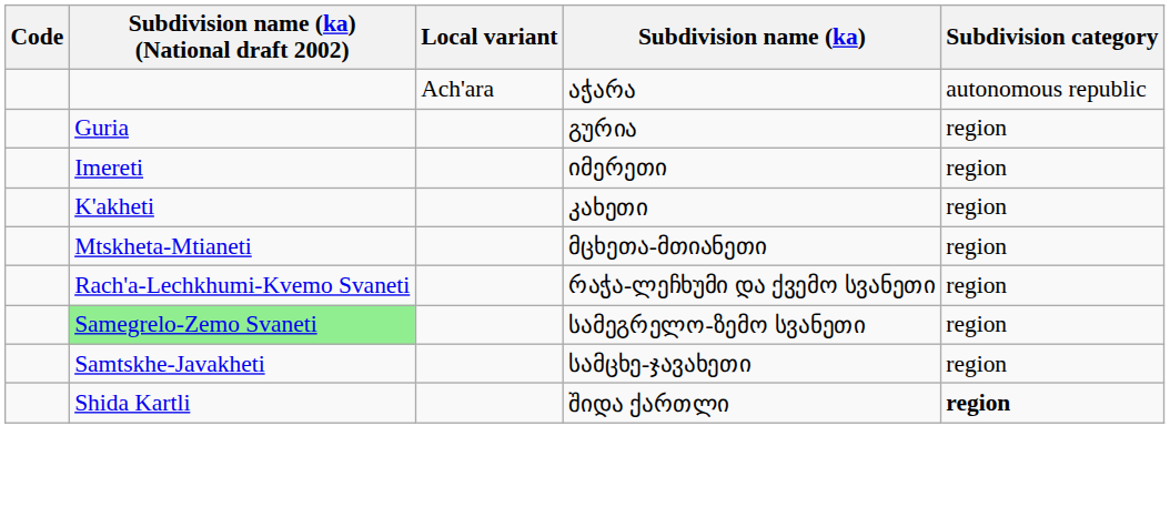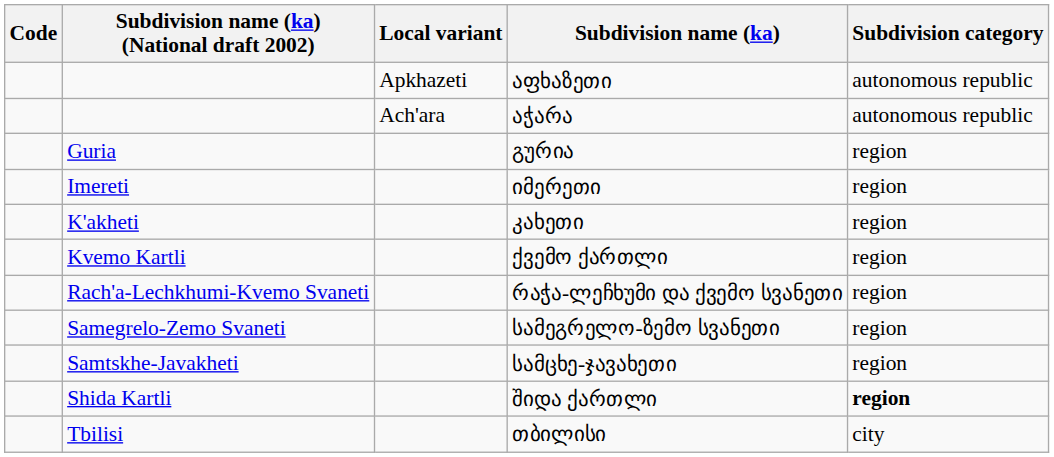+ row: Apkhazeti | აფხაზეთი | autonomous republic
+ row: Kvemo Kartli | ქვემო ქართლი | region
- row: Mtskheta-Mtianeti | მცხეთა-მთიანეთი | region
სამეგრელო-ზემო სვანეთი | Subdivision name (ka) (National draft 2002): lightgreen background -> no background
+ row: Tbilisi | თბილისი | city
